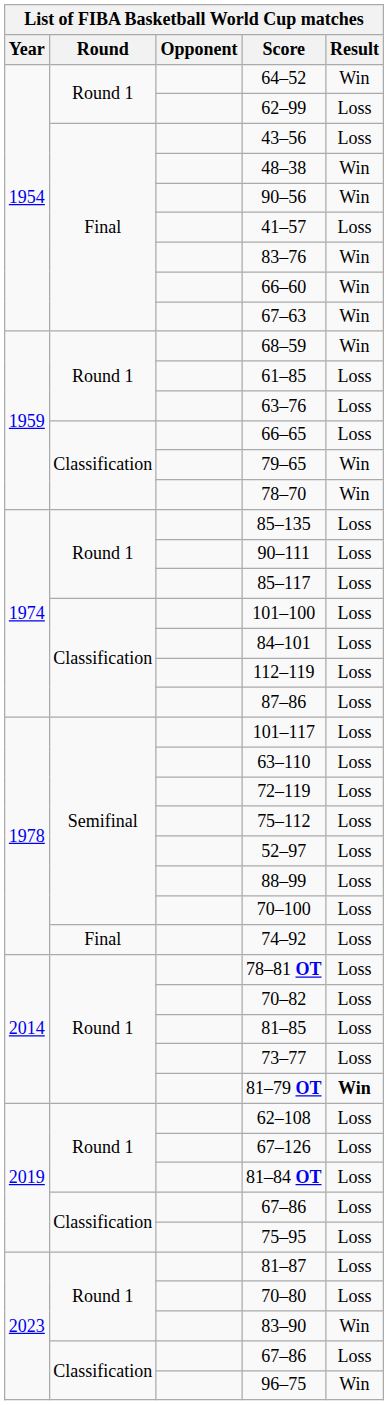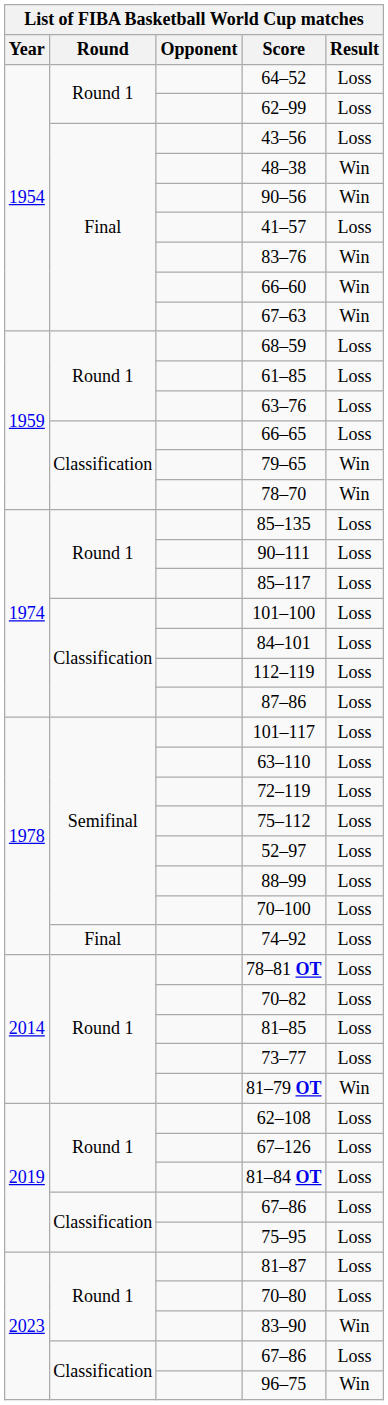64–52 | Result: Win -> Loss
68–59 | Result: Win -> Loss
81–79 OT | Result: bold -> normal
